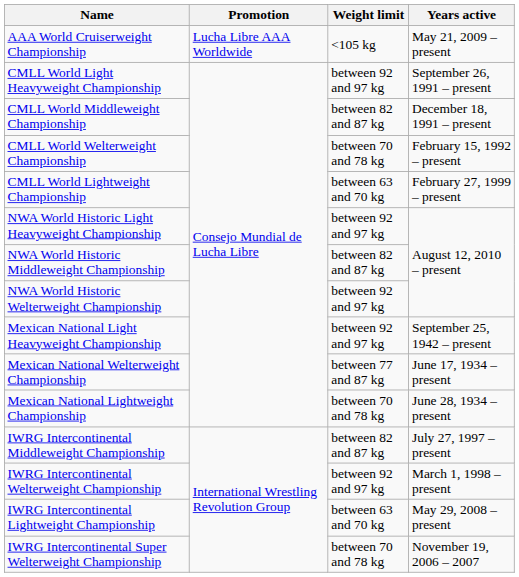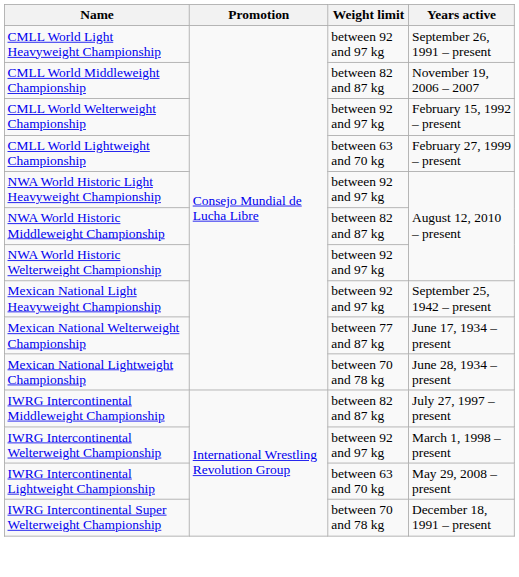- row: AAA World Cruiserweight Championship | Lucha Libre AAA Worldwide | <105 kg | May 21, 2009 – present
CMLL World Middleweight Championship | Years active: December 18, 1991 – present -> November 19, 2006 – 2007
CMLL World Welterweight Championship | Weight limit: between 70 and 78 kg -> between 92 and 97 kg
IWRG Intercontinental Super Welterweight Championship | Years active: November 19, 2006 – 2007 -> December 18, 1991 – present
